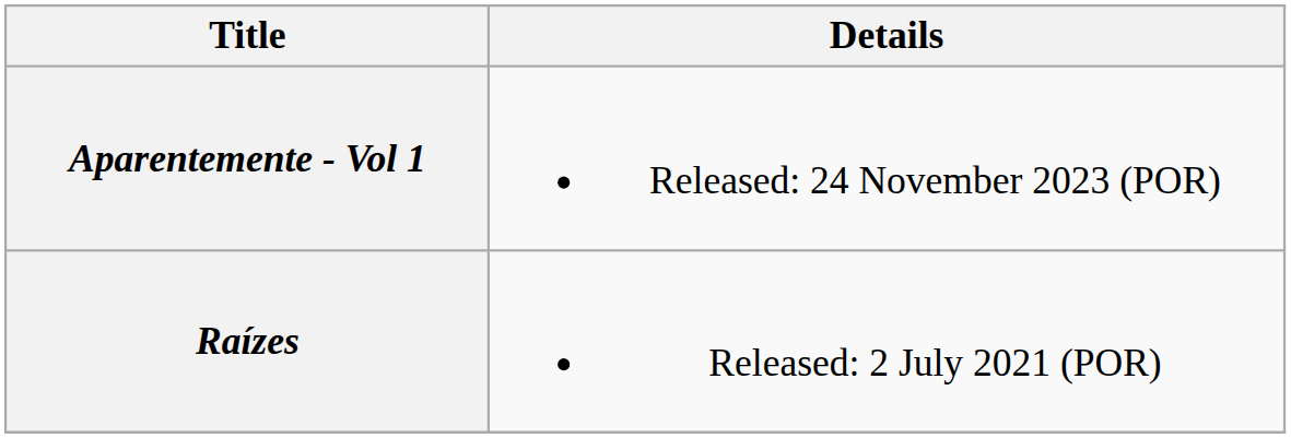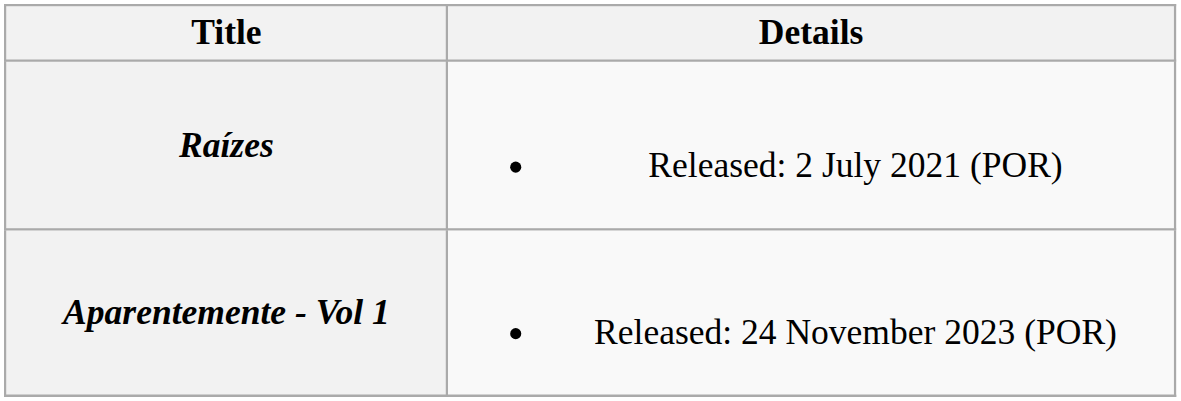rows swapped: Raízes <-> Aparentemente - Vol 1
